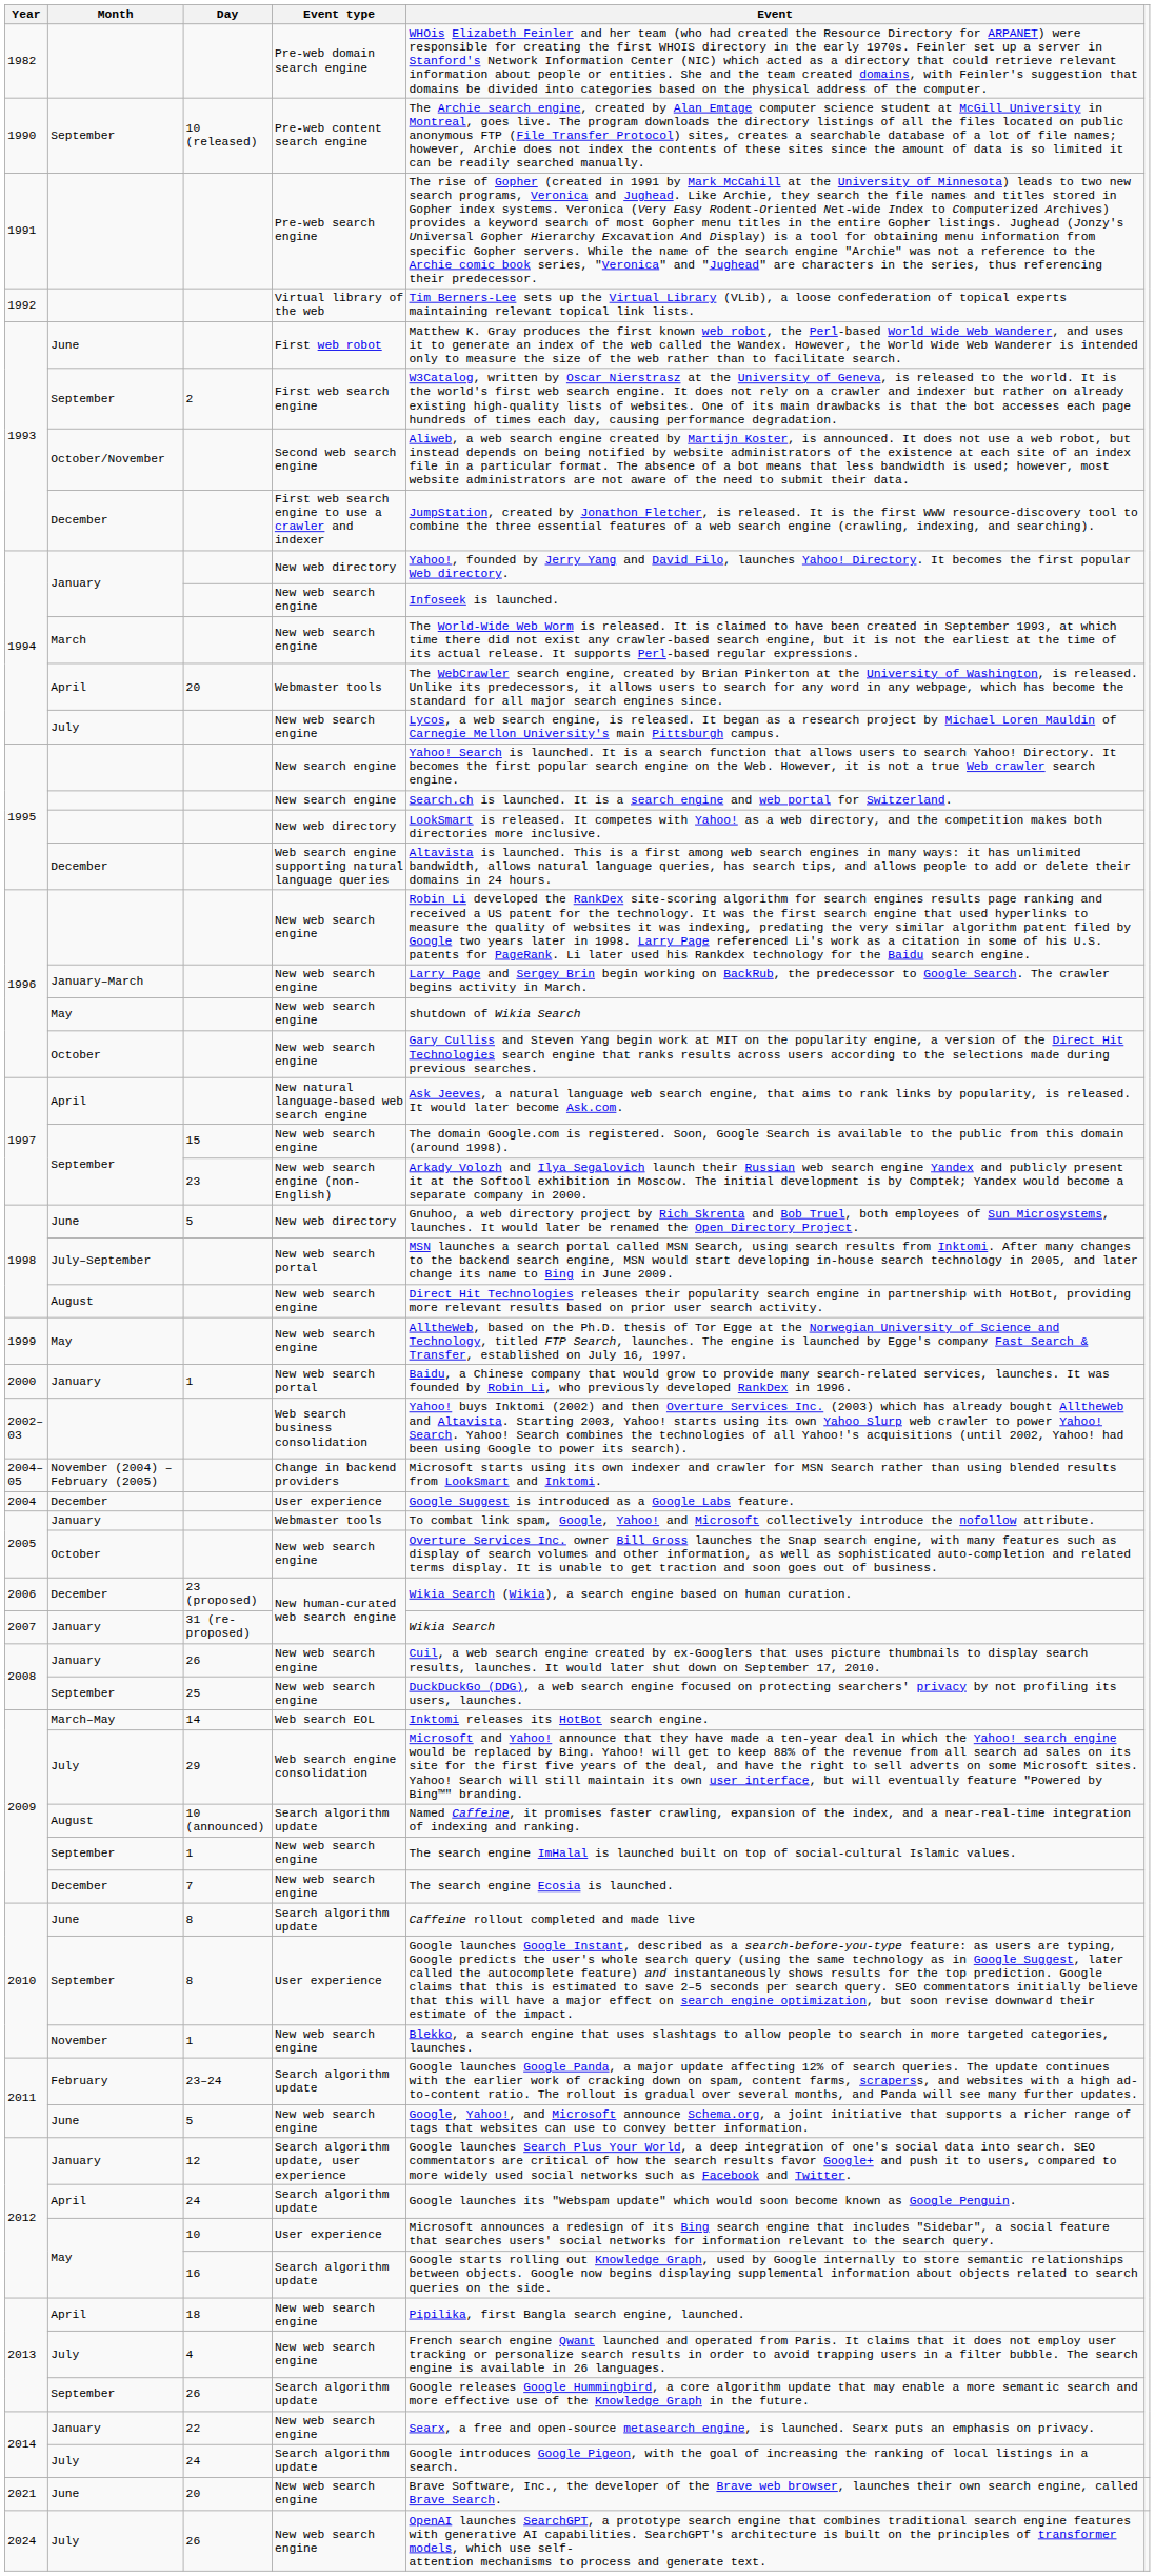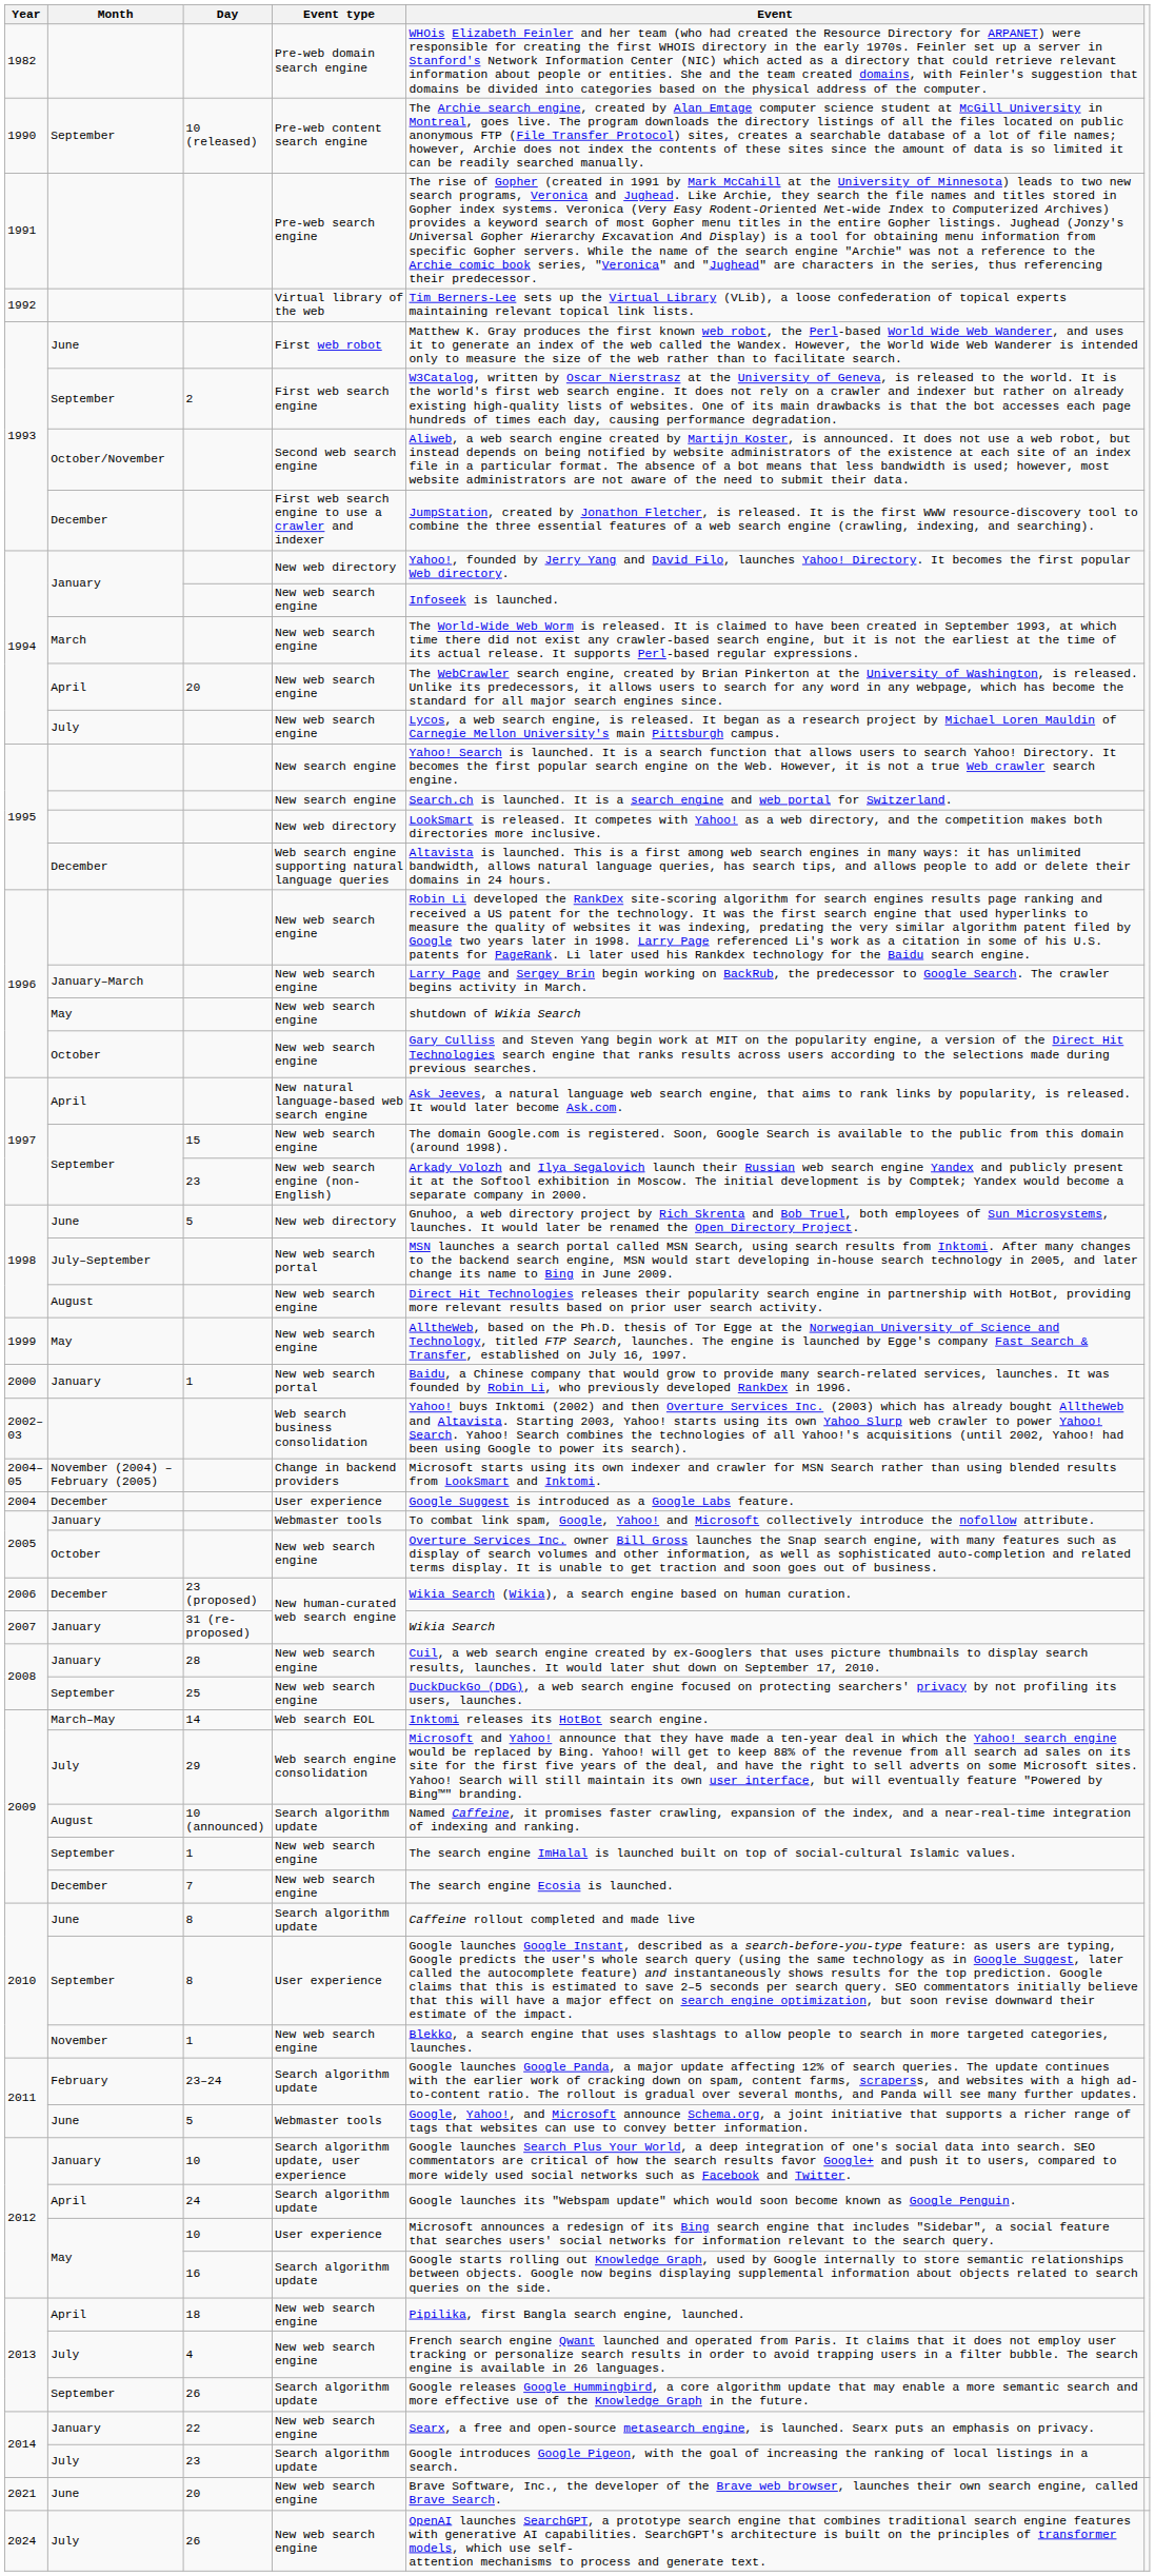1994 / April | Event type: Webmaster tools -> New web search engine
2008 / January | Day: 26 -> 28
2011 / June | Event type: New web search engine -> Webmaster tools
2012 / January | Day: 12 -> 10
2014 / July | Day: 24 -> 23
